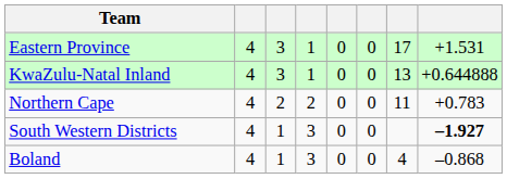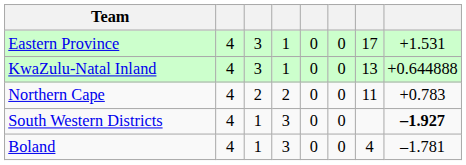Boland | column 8: –0.868 -> –1.781
